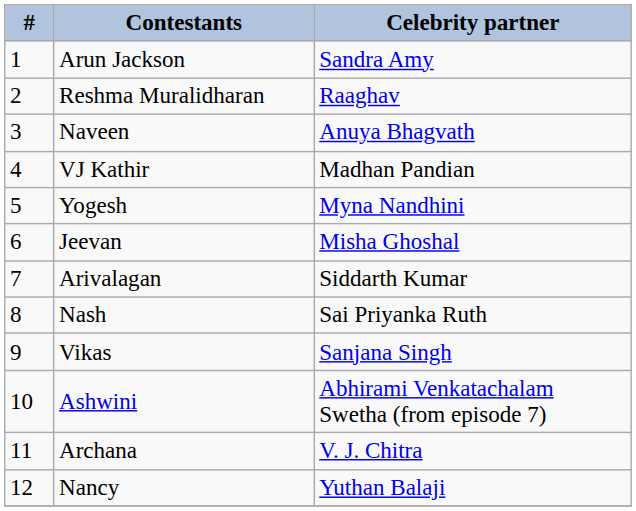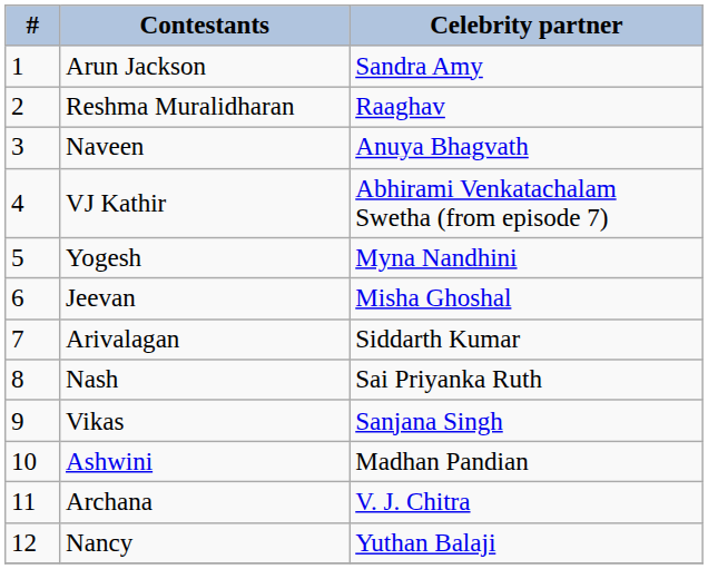VJ Kathir | Celebrity partner: Madhan Pandian -> Abhirami Venkatachalam Swetha (from episode 7)
Ashwini | Celebrity partner: Abhirami Venkatachalam Swetha (from episode 7) -> Madhan Pandian
